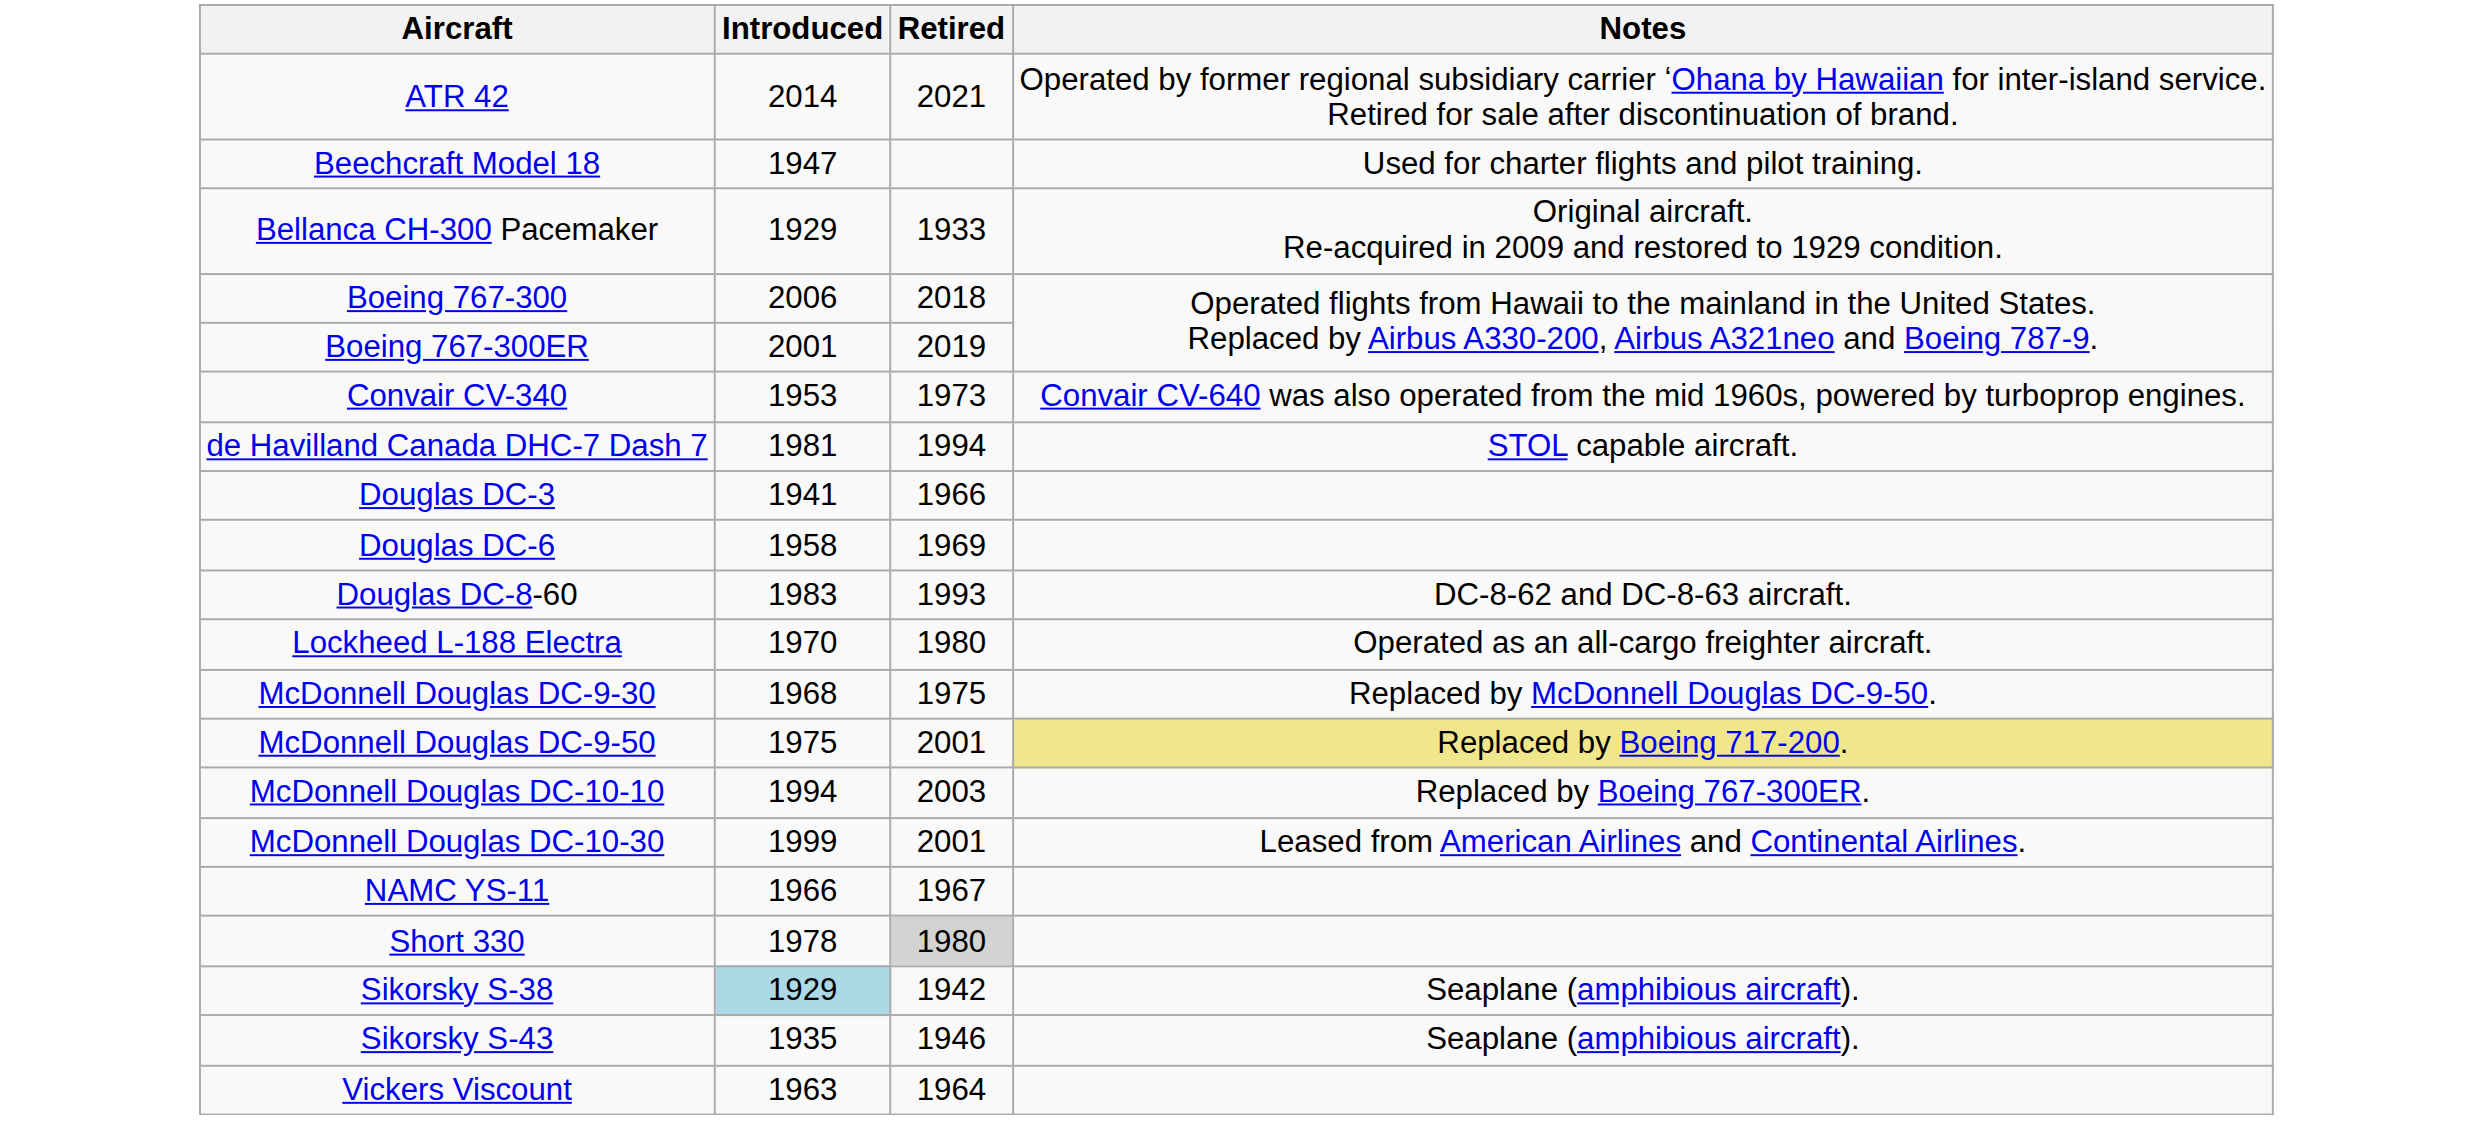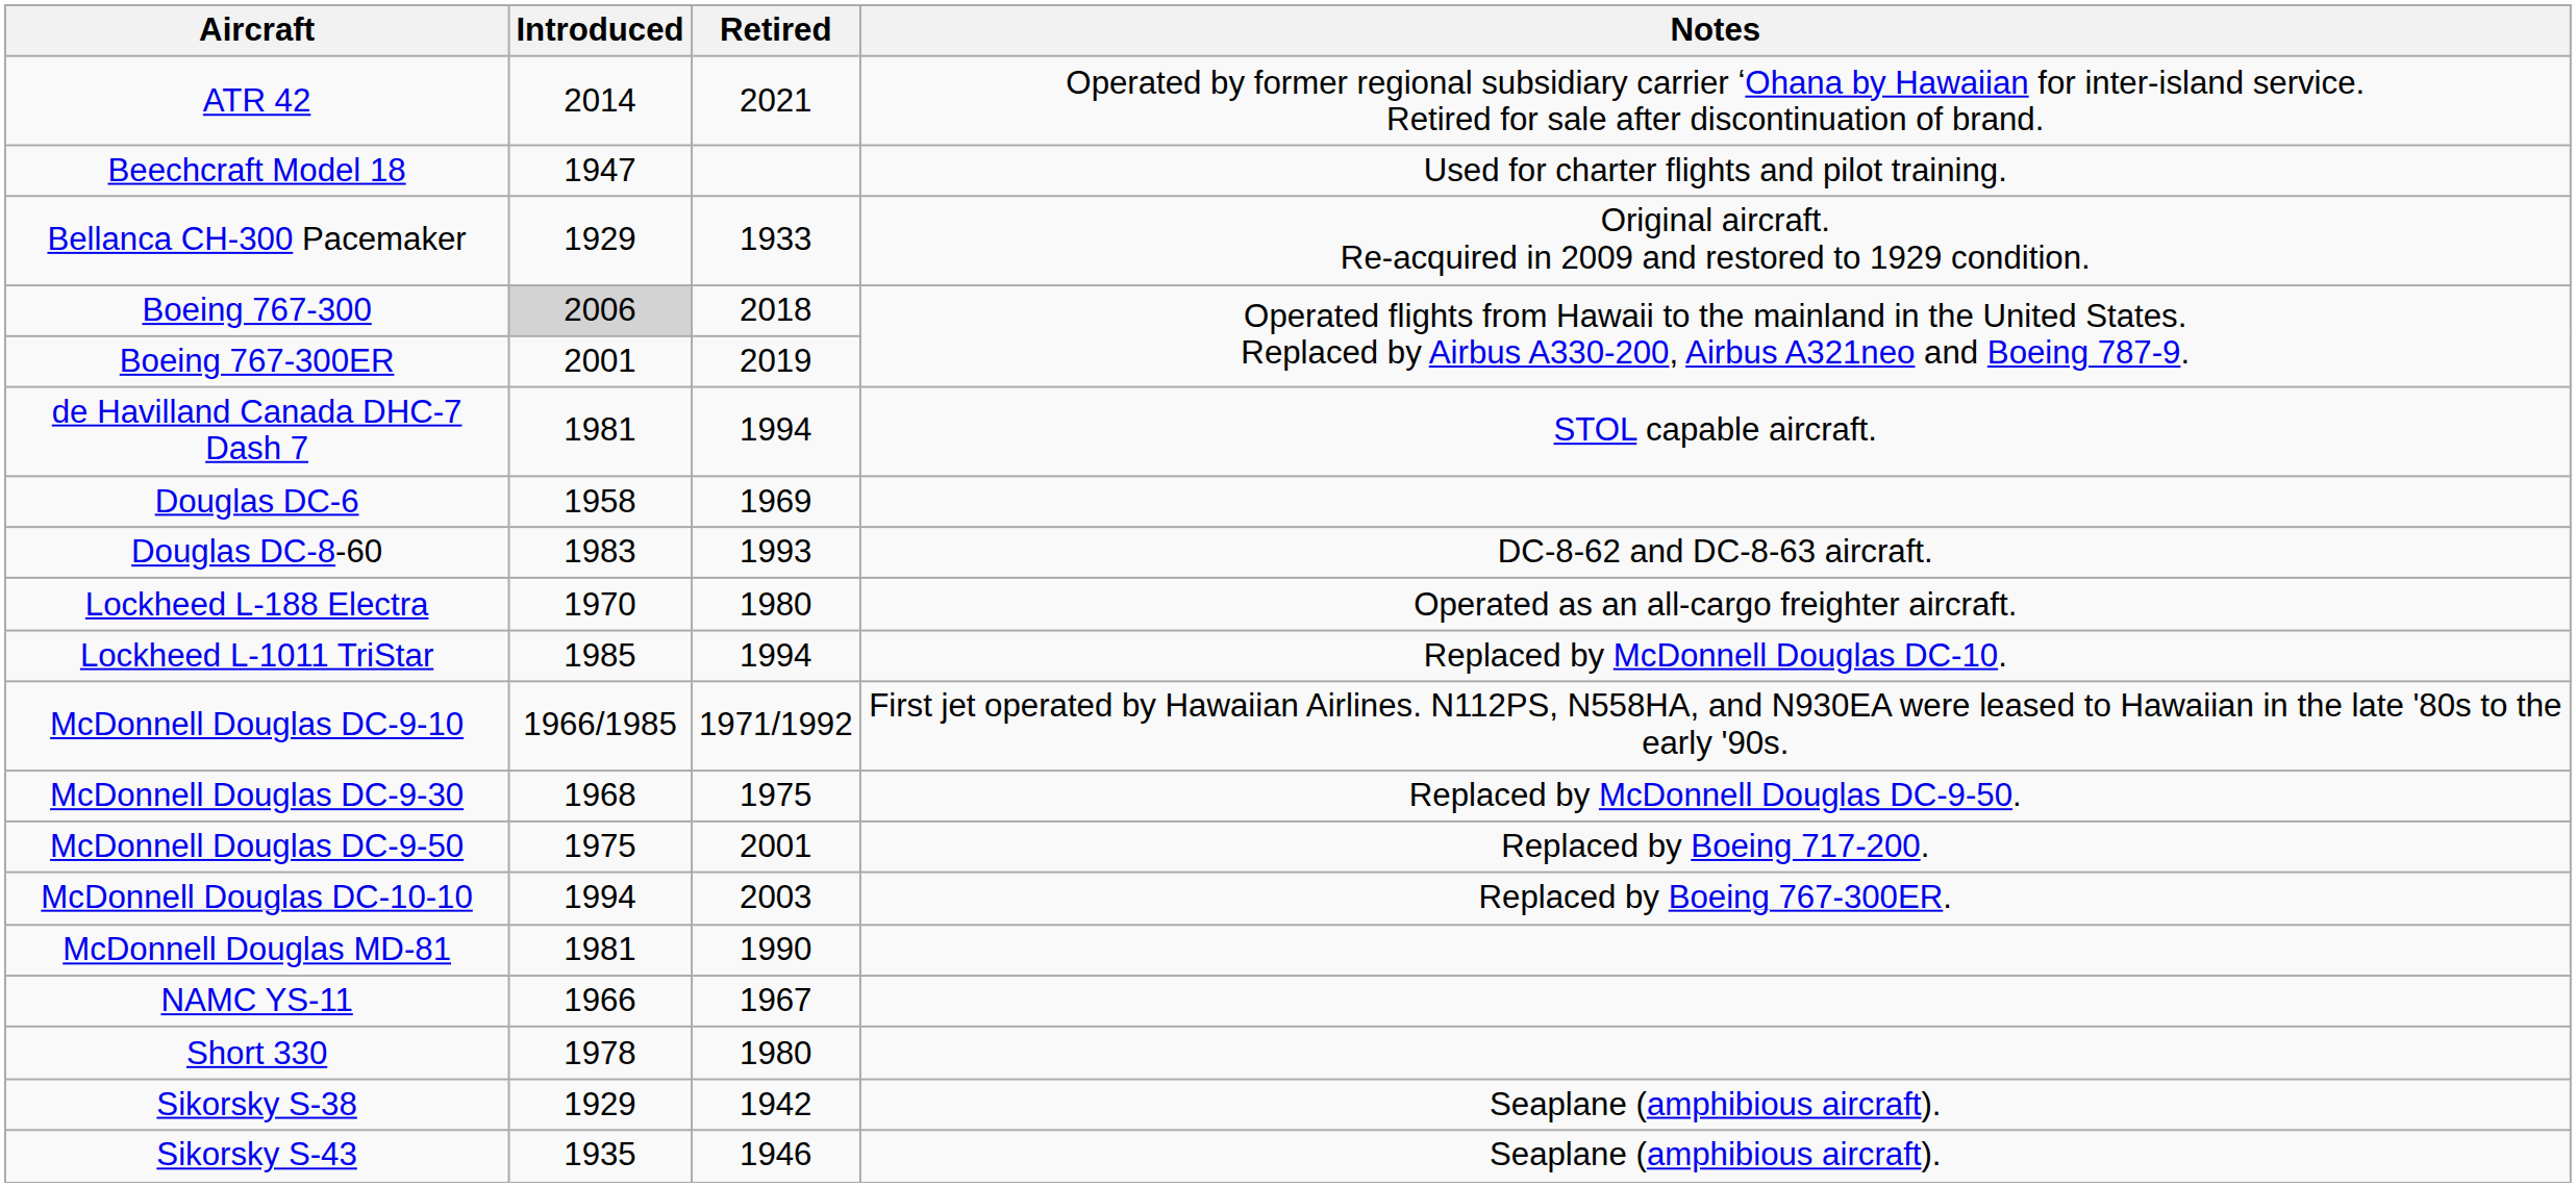Boeing 767-300 | Introduced: no background -> lightgrey background
- row: Convair CV-340 | 1953 | 1973 | Convair CV-640 was also operated from the mid 1960s, powered by turboprop engines.
- row: Douglas DC-3 | 1941 | 1966
+ row: Lockheed L-1011 TriStar | 1985 | 1994 | Replaced by McDonnell Douglas DC-10.
+ row: McDonnell Douglas DC-9-10 | 1966/1985 | 1971/1992 | First jet operated by Hawaiian Airlines. N112PS, N558HA, and N930EA were leased to Hawaiian in the late '80s to the early '90s.
McDonnell Douglas DC-9-50 | Notes: khaki background -> no background
- row: McDonnell Douglas DC-10-30 | 1999 | 2001 | Leased from American Airlines and Continental Airlines.
+ row: McDonnell Douglas MD-81 | 1981 | 1990
Short 330 | Retired: lightgrey background -> no background
Sikorsky S-38 | Introduced: lightblue background -> no background
- row: Vickers Viscount | 1963 | 1964
